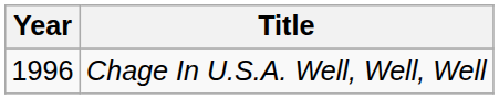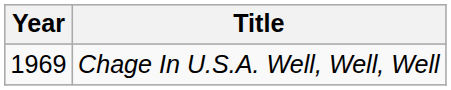Chage In U.S.A. Well, Well, Well | Year: 1996 -> 1969
